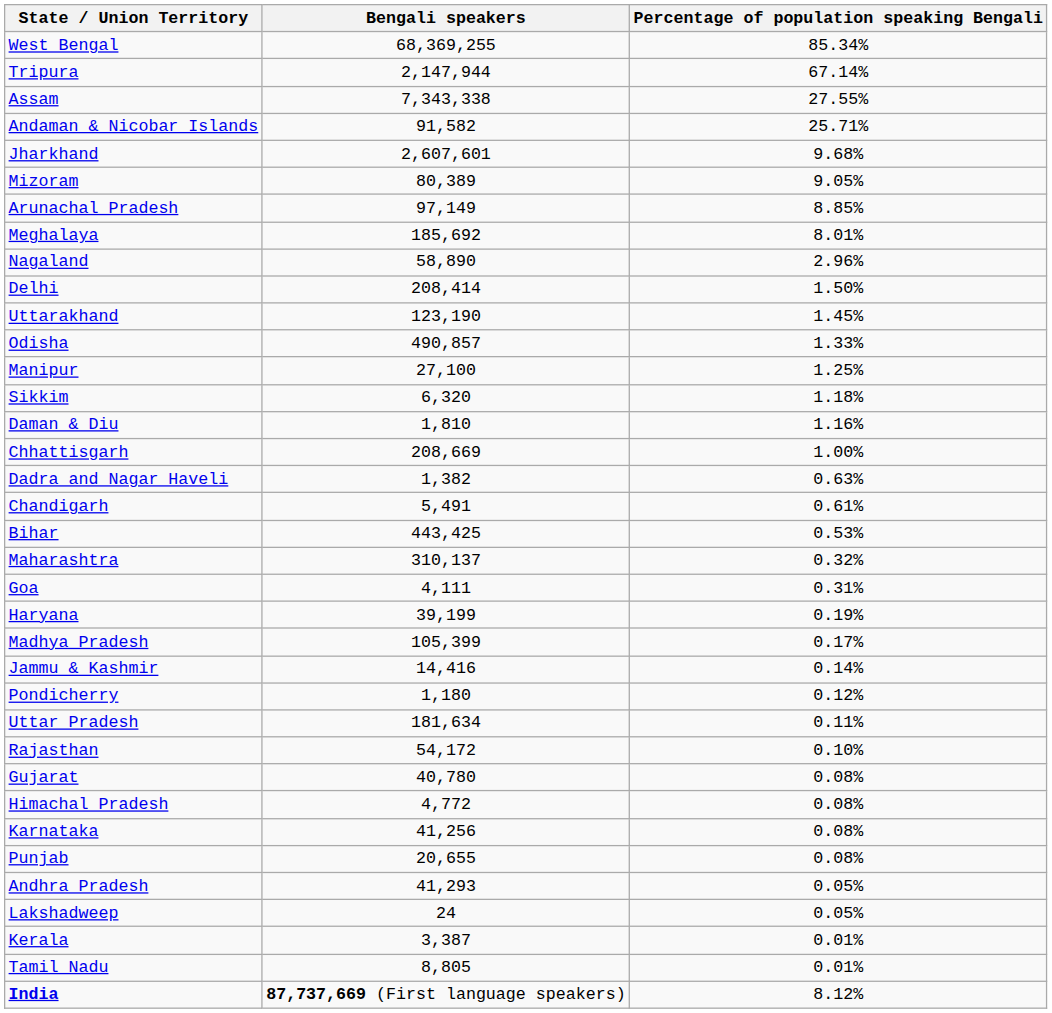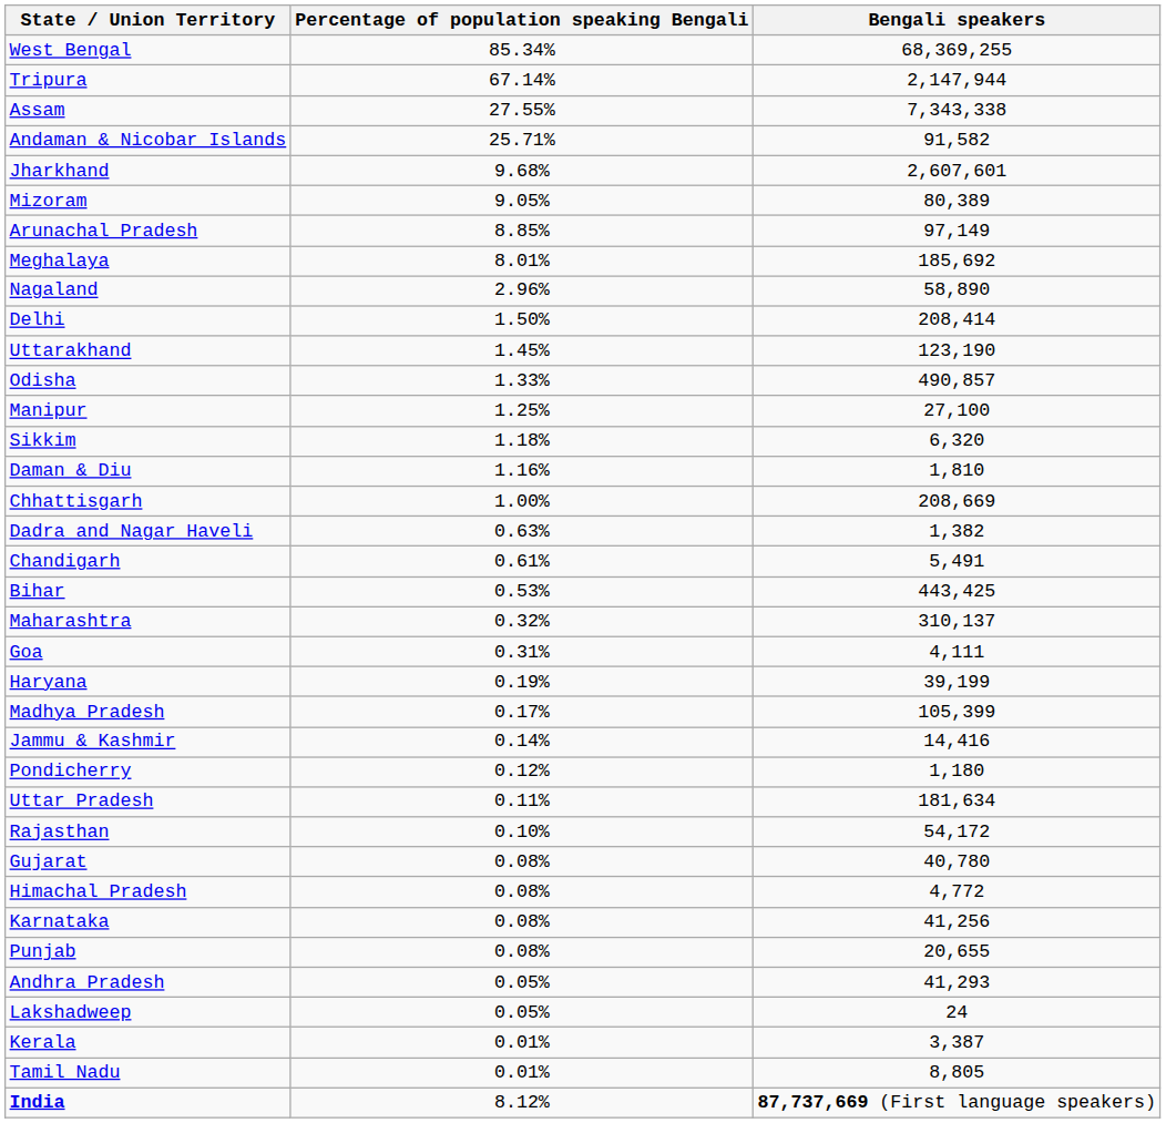columns swapped: Bengali speakers <-> Percentage of population speaking Bengali
